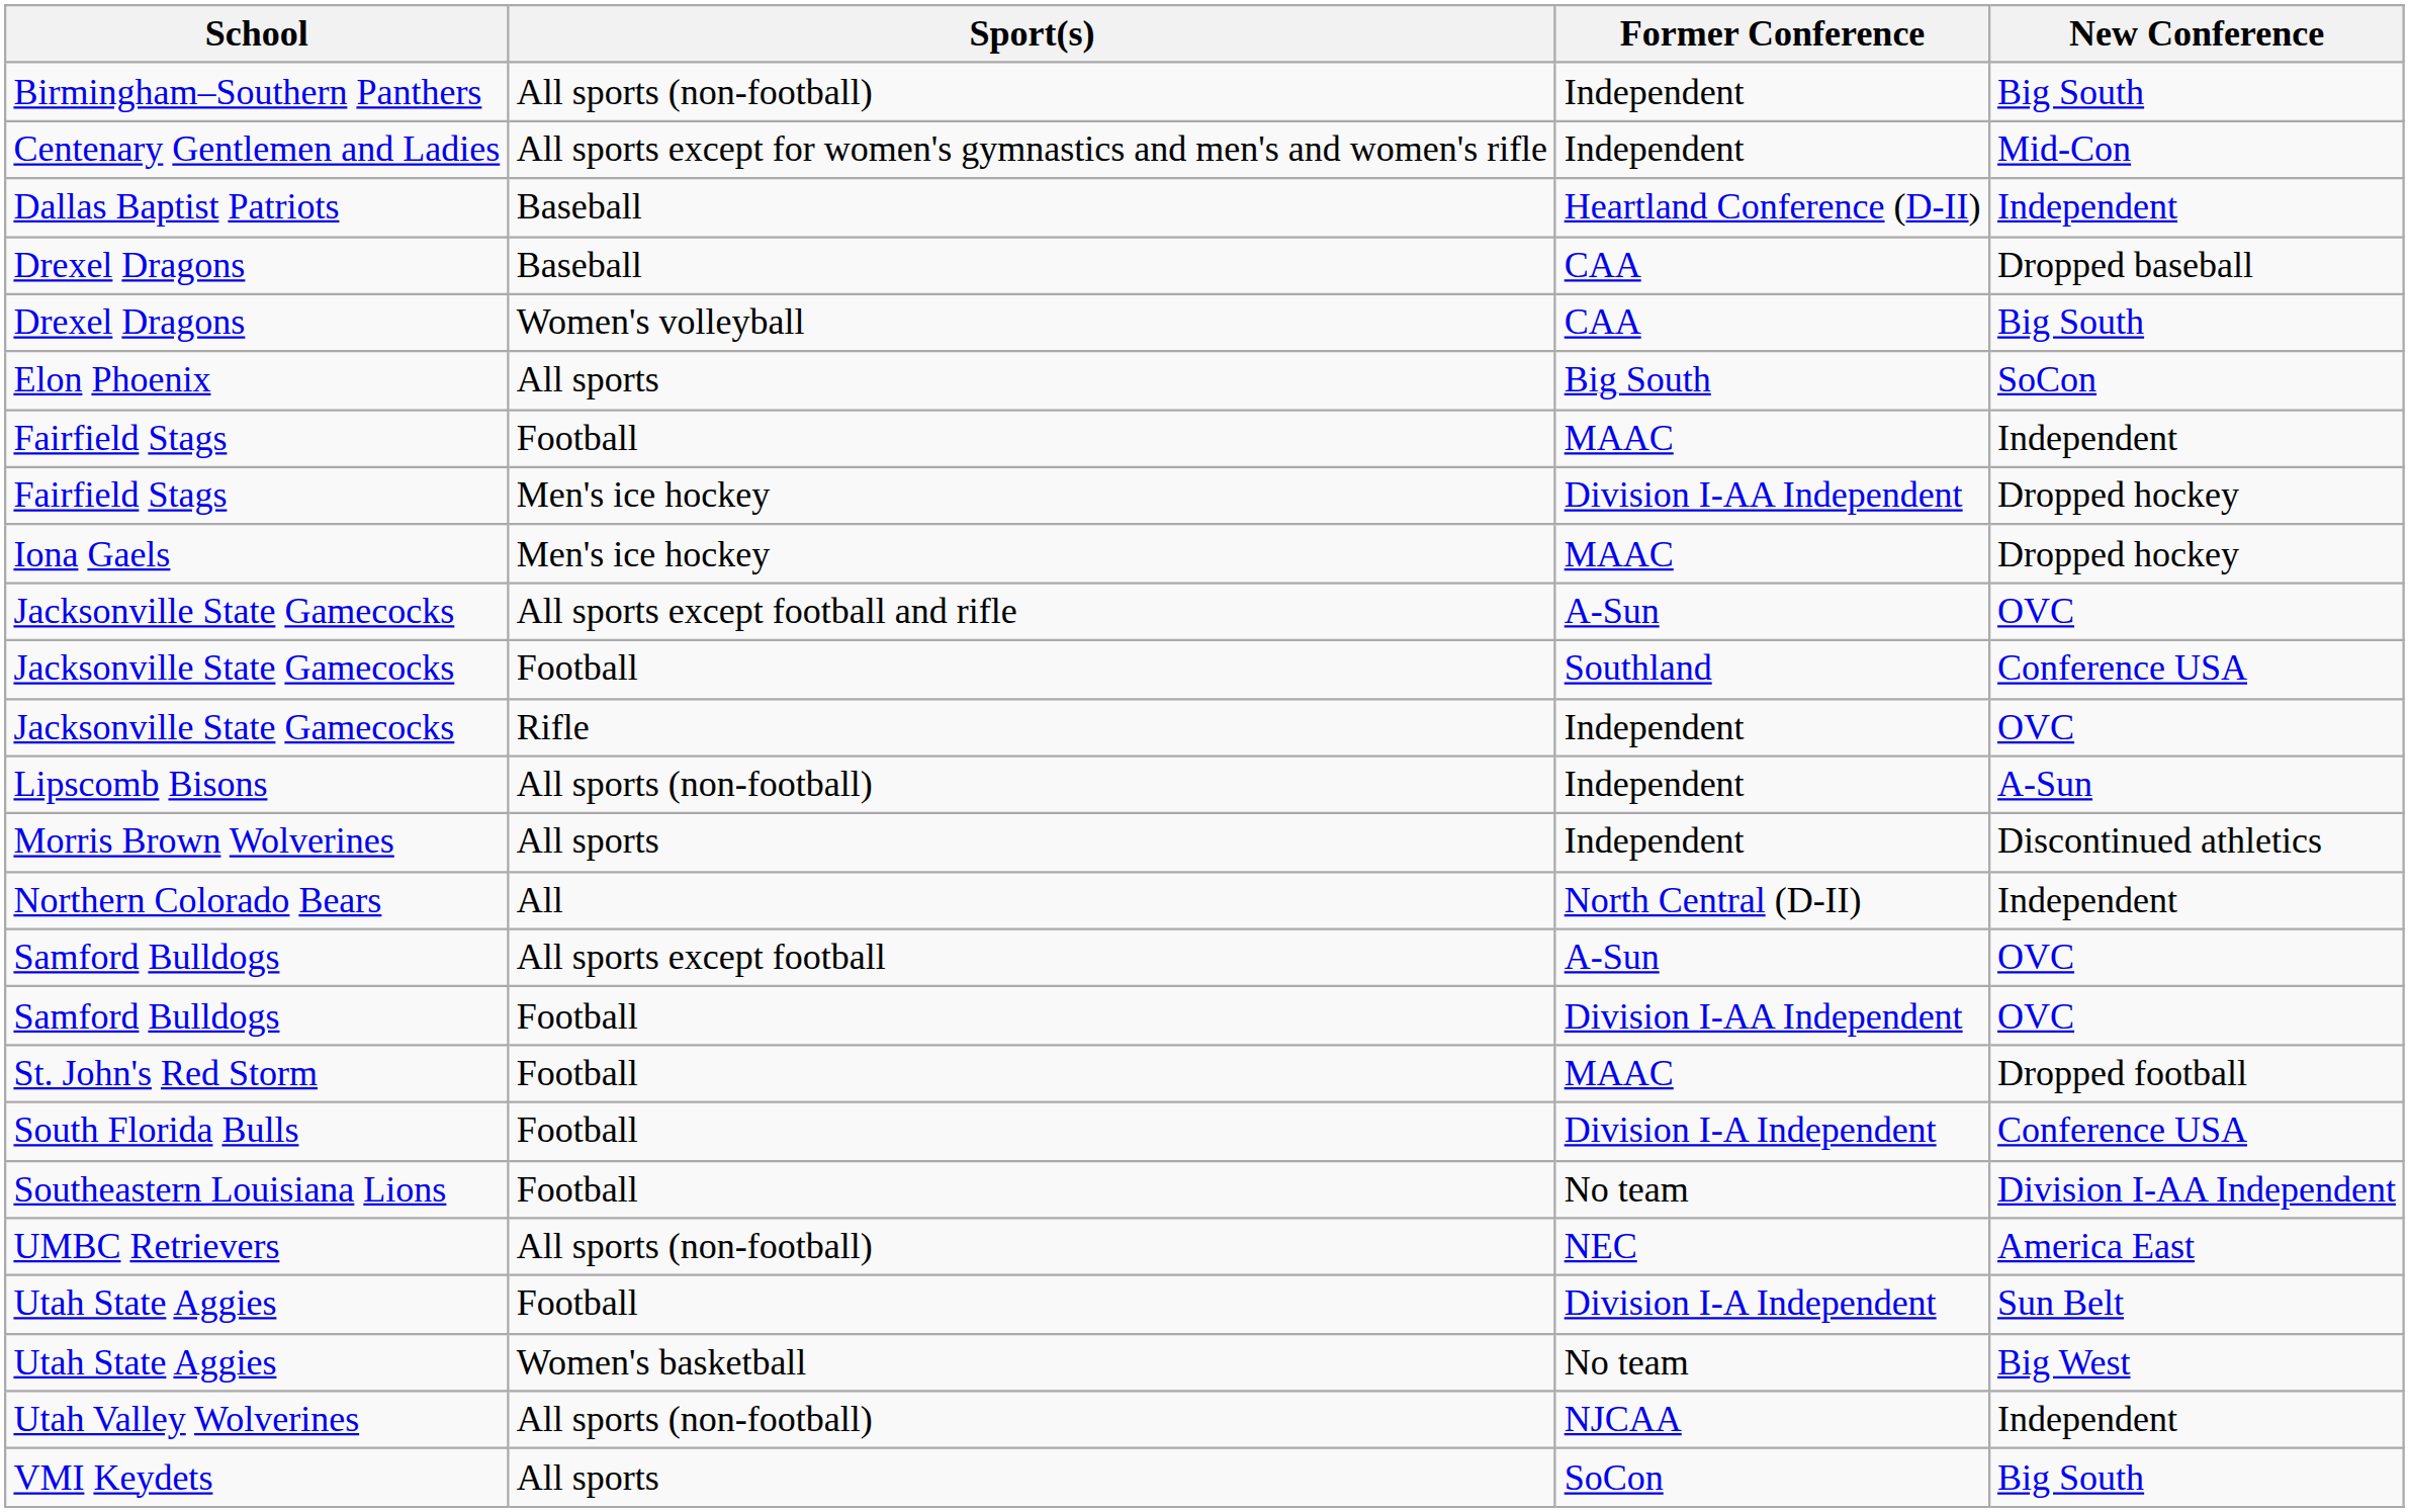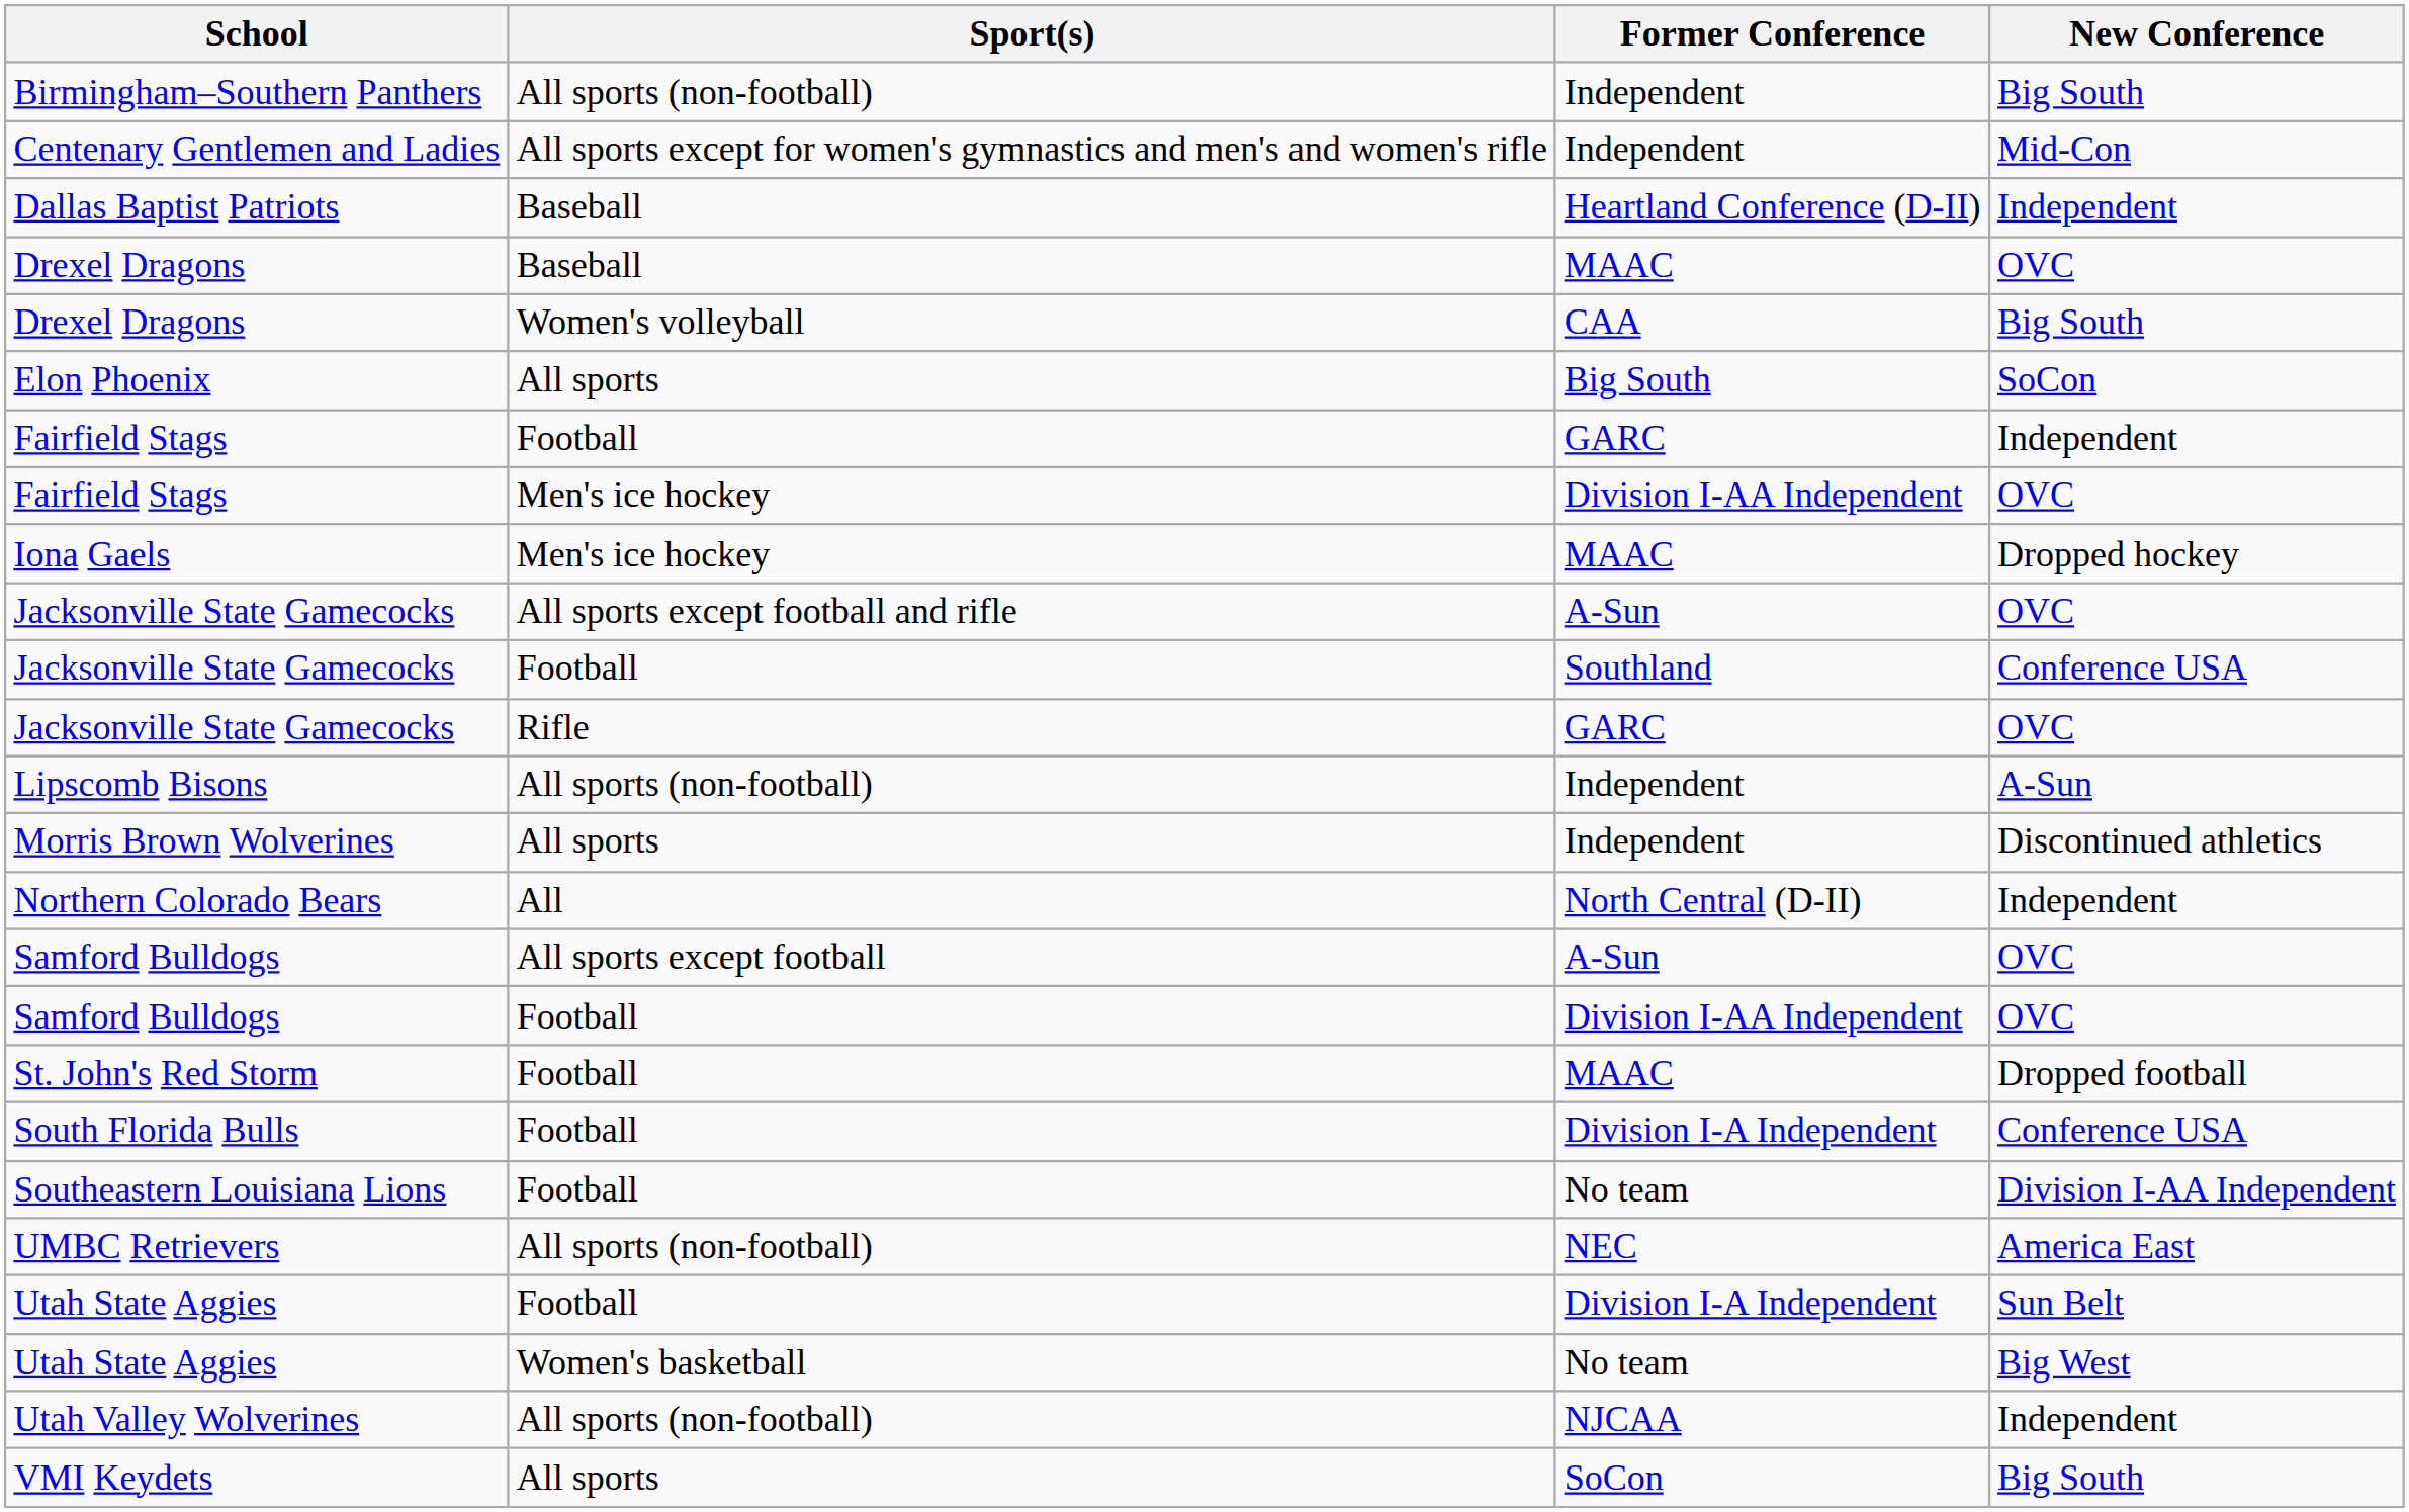Drexel Dragons / Baseball | Former Conference: CAA -> MAAC
Drexel Dragons / Baseball | New Conference: Dropped baseball -> OVC
Fairfield Stags / Football | Former Conference: MAAC -> GARC
Fairfield Stags / Men's ice hockey | New Conference: Dropped hockey -> OVC
Jacksonville State Gamecocks / Rifle | Former Conference: Independent -> GARC
